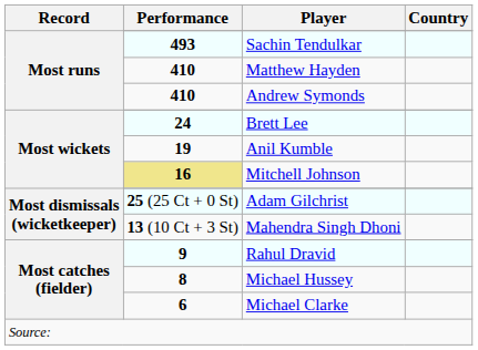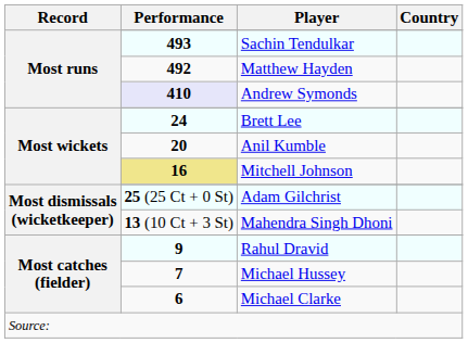Matthew Hayden | Performance: 410 -> 492
Andrew Symonds | Performance: no background -> lavender background
Anil Kumble | Performance: 19 -> 20
Michael Hussey | Performance: 8 -> 7
